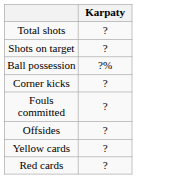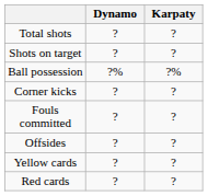+ column: Dynamo | ? | ? | ?% | ? | ? | ? | ? | ?
